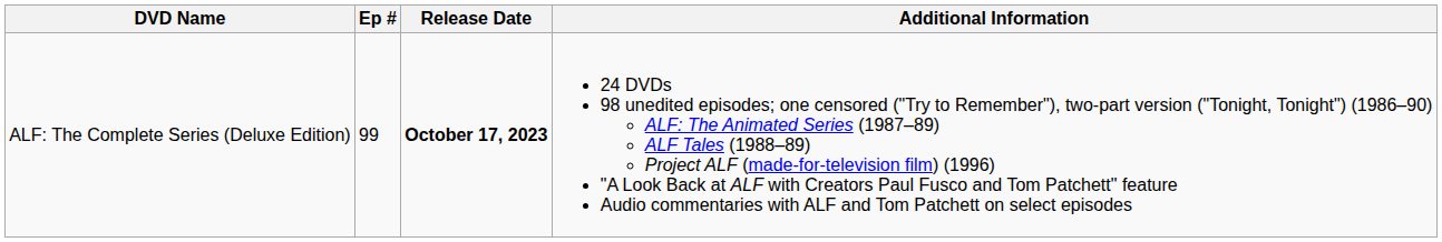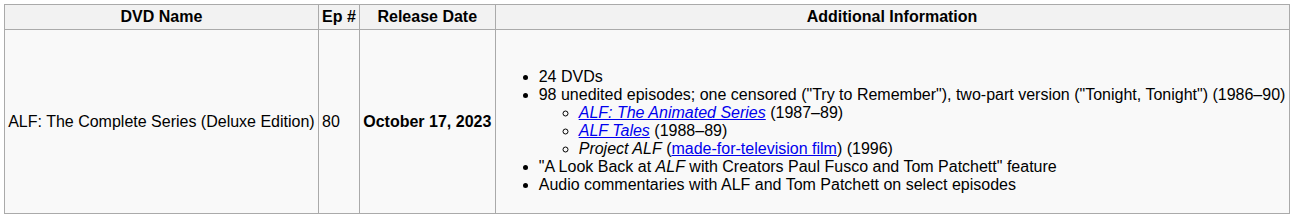ALF: The Complete Series (Deluxe Edition) | Ep #: 99 -> 80
